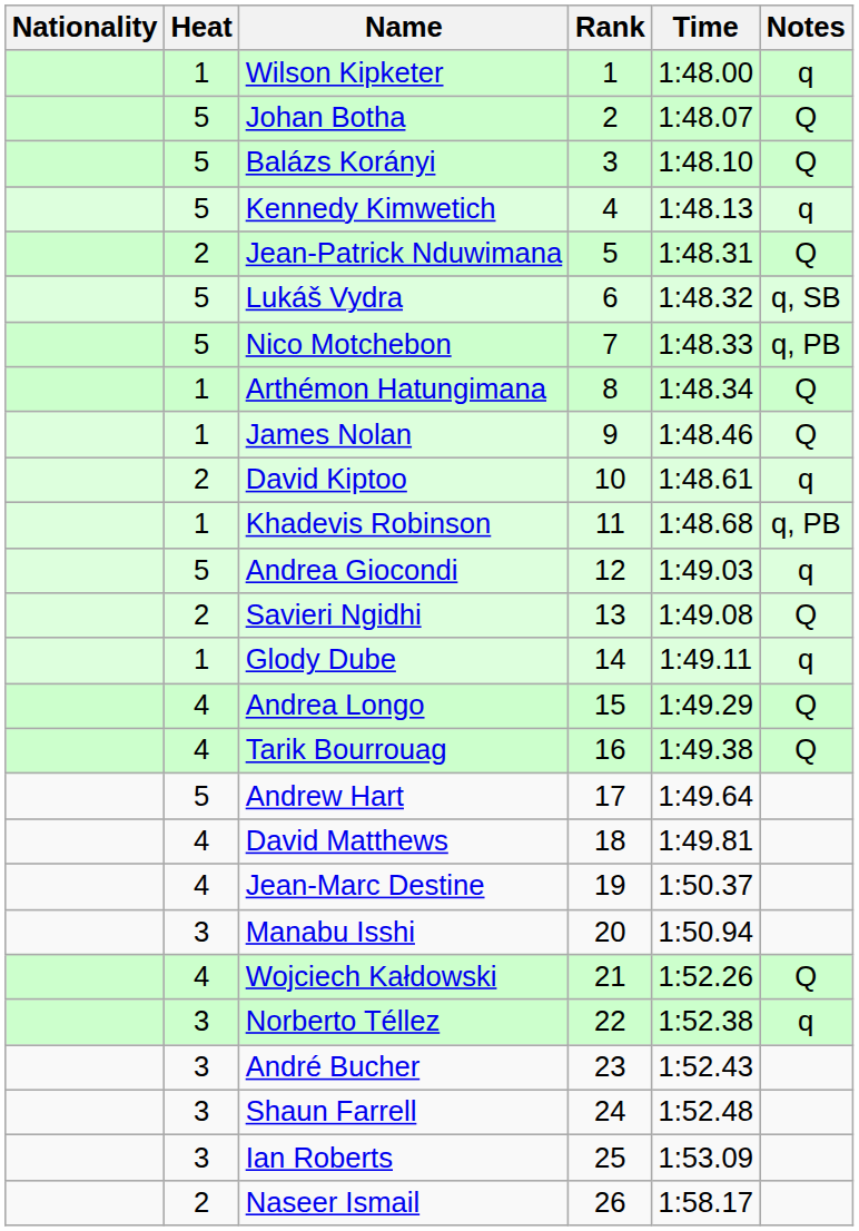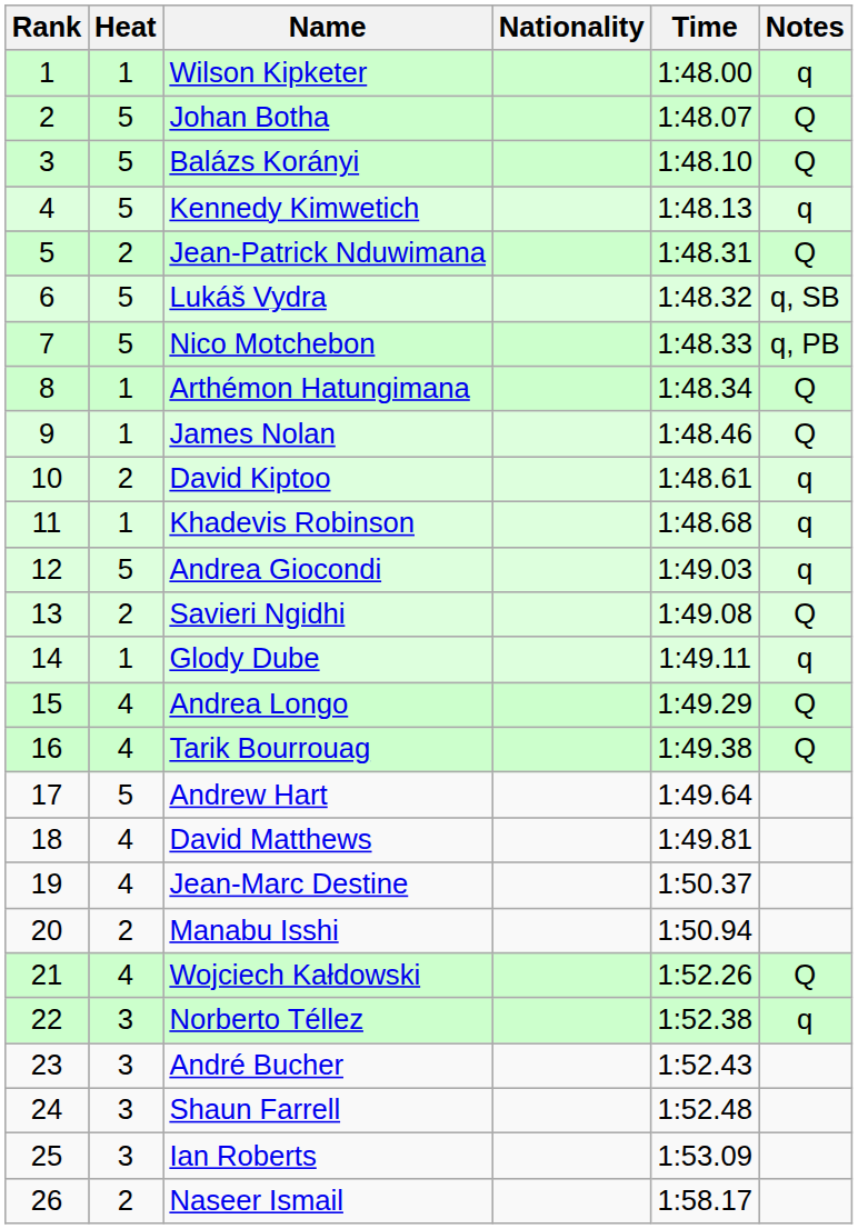columns swapped: Rank <-> Nationality
Khadevis Robinson | Notes: q, PB -> q
Manabu Isshi | Heat: 3 -> 2
